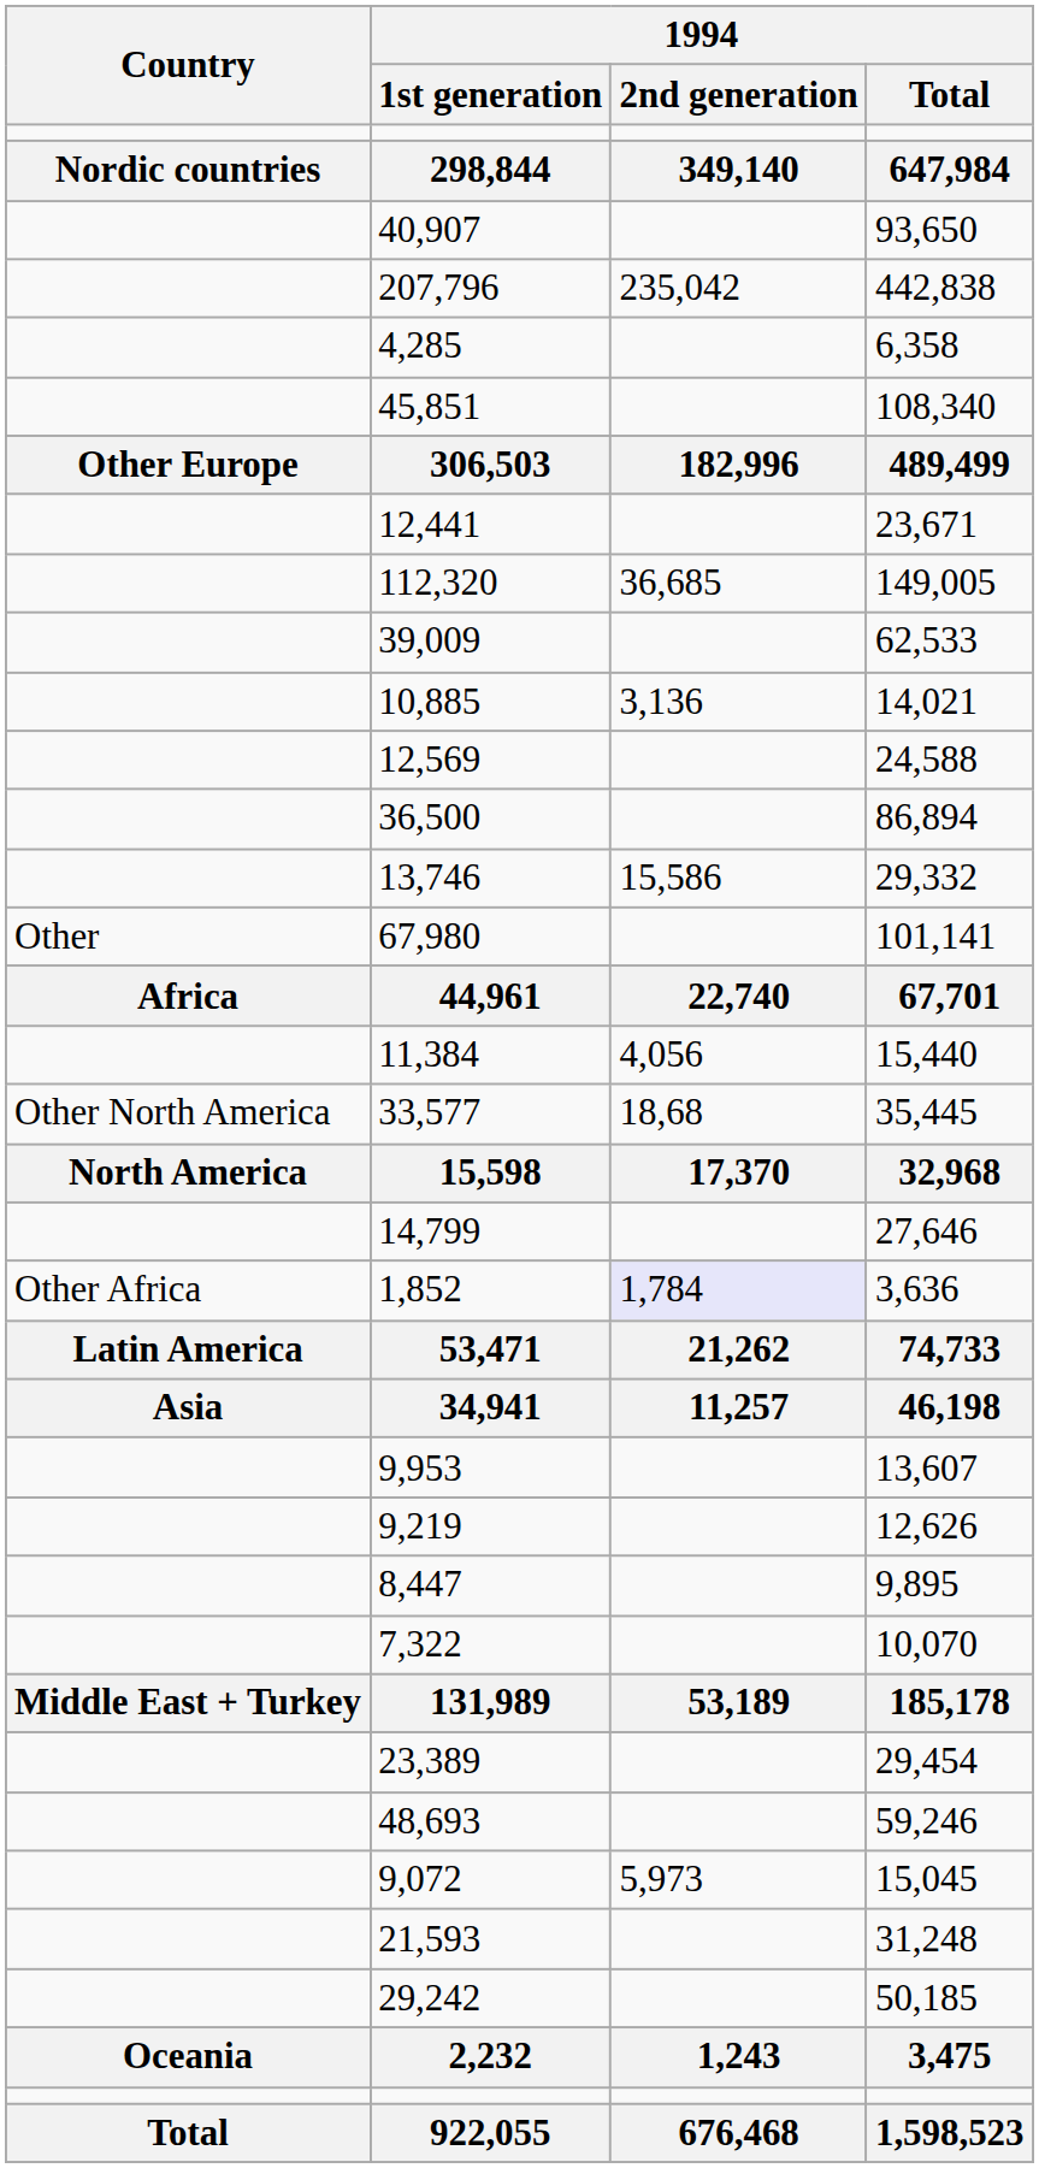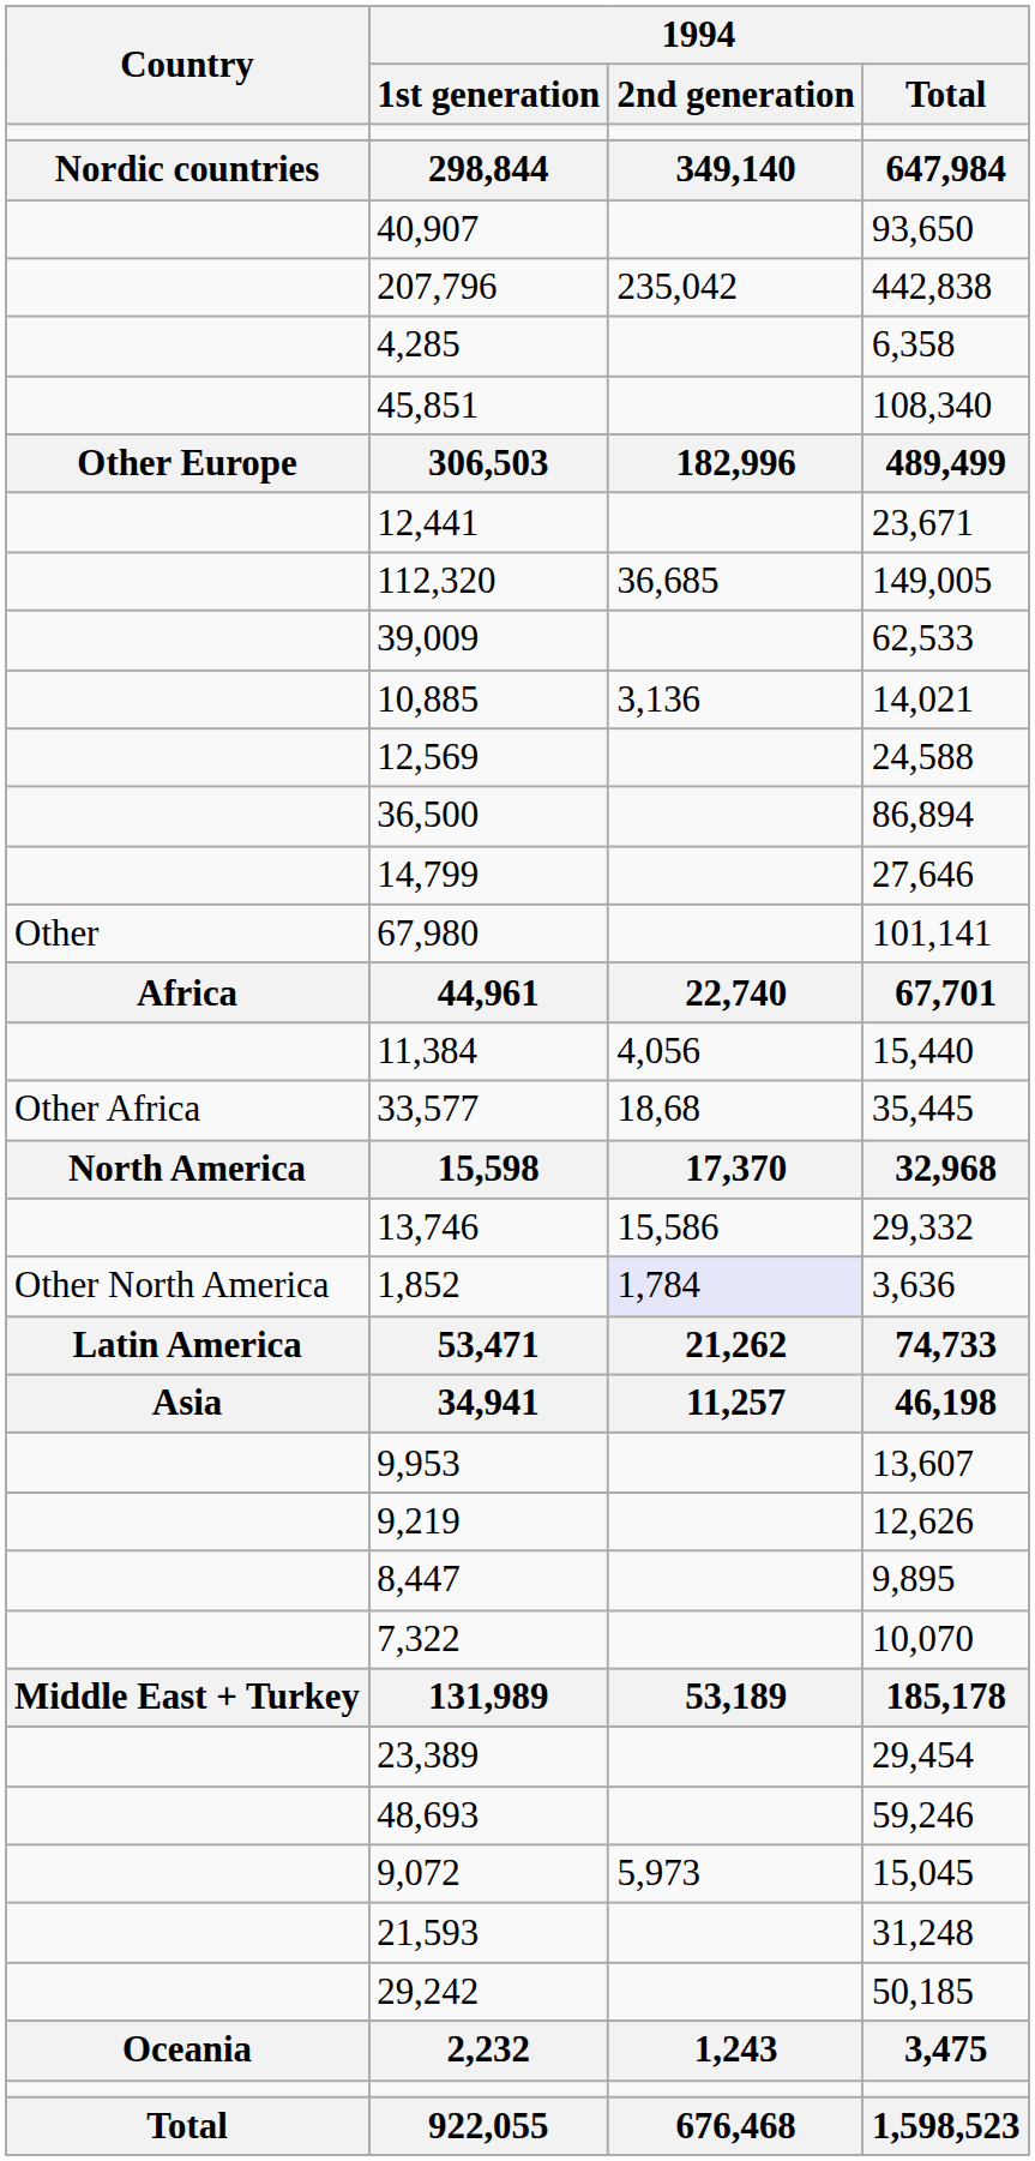rows swapped: 14,799 <-> 13,746
33,577 | Country: Other North America -> Other Africa
1,852 | Country: Other Africa -> Other North America
